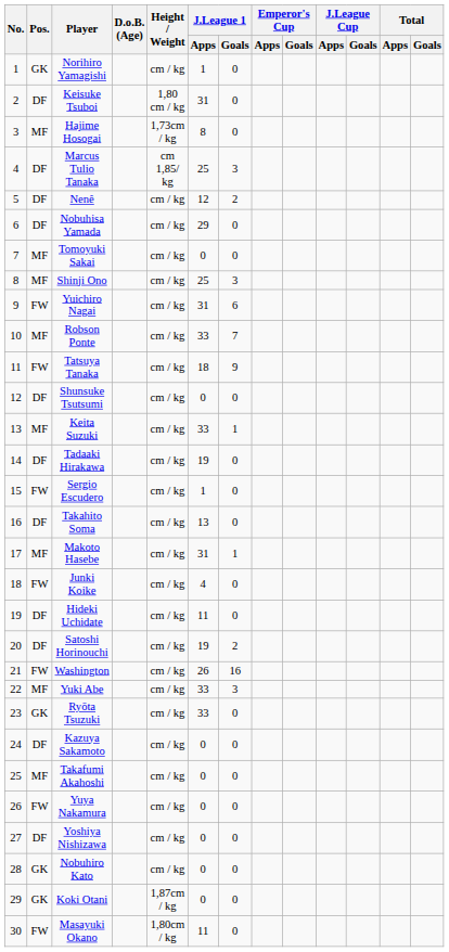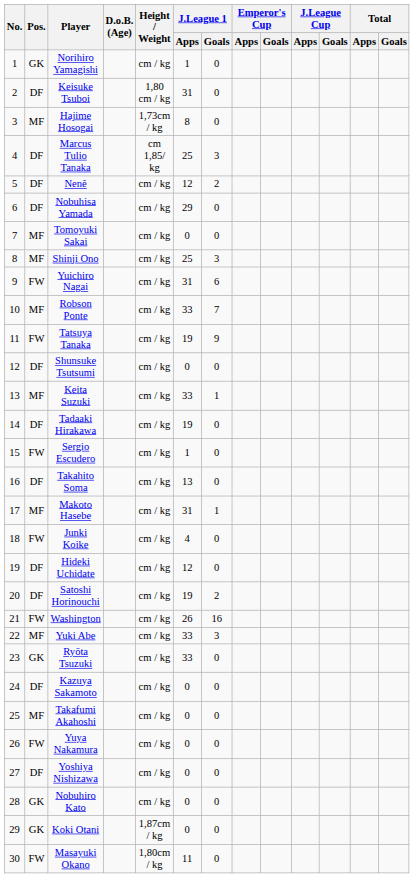Tatsuya Tanaka | J.League 1 / Apps: 18 -> 19
Hideki Uchidate | J.League 1 / Apps: 11 -> 12
